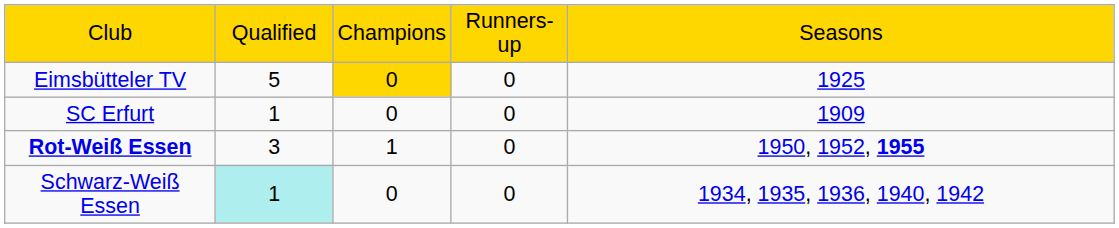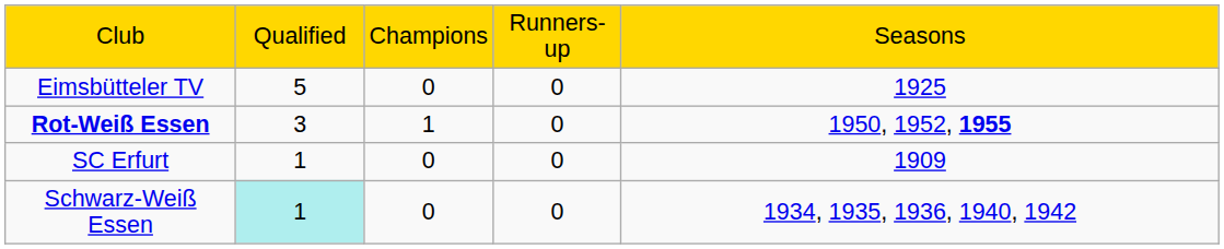Eimsbütteler TV | column 3: gold background -> no background
rows swapped: SC Erfurt <-> Rot-Weiß Essen
